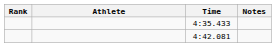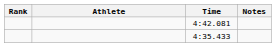rows swapped: 4:35.433 <-> 4:42.081
